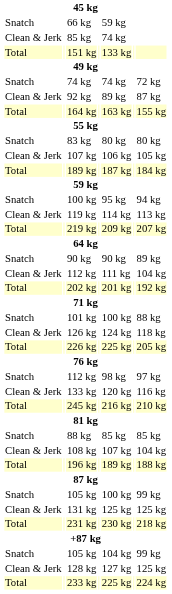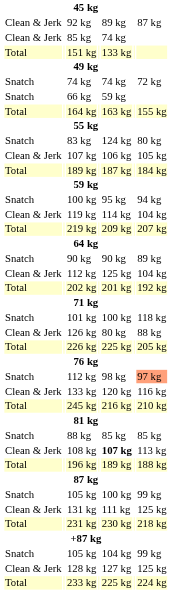rows swapped: 66 kg <-> 92 kg
83 kg | column 5: 80 kg -> 124 kg
119 kg | column 7: 113 kg -> 104 kg
Clean & Jerk / 112 kg | column 5: 111 kg -> 125 kg
101 kg | column 7: 88 kg -> 118 kg
126 kg | column 5: 124 kg -> 80 kg
126 kg | column 7: 118 kg -> 88 kg
Snatch / 112 kg | column 7: no background -> lightsalmon background
108 kg | column 5: normal -> bold
108 kg | column 7: 104 kg -> 113 kg
131 kg | column 5: 125 kg -> 111 kg
